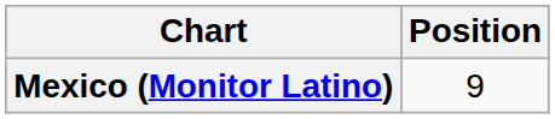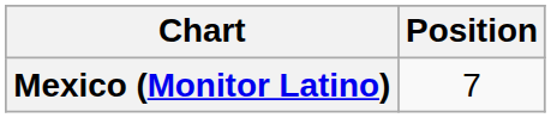Mexico (Monitor Latino) | Position: 9 -> 7
